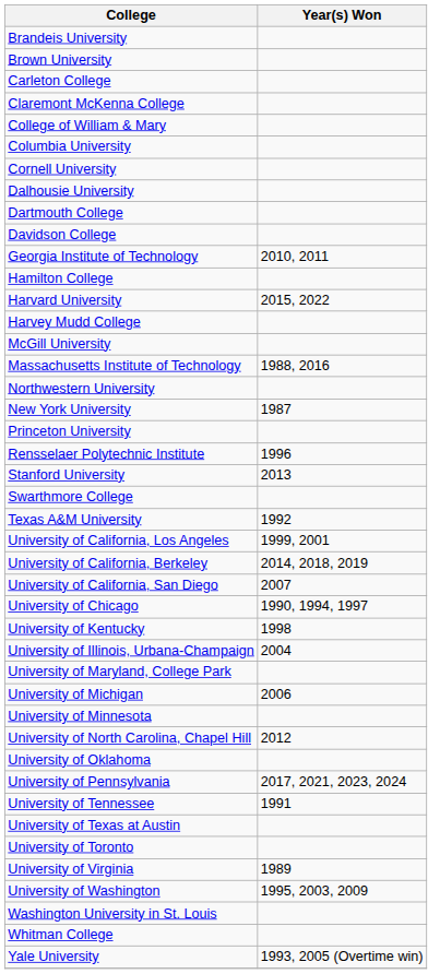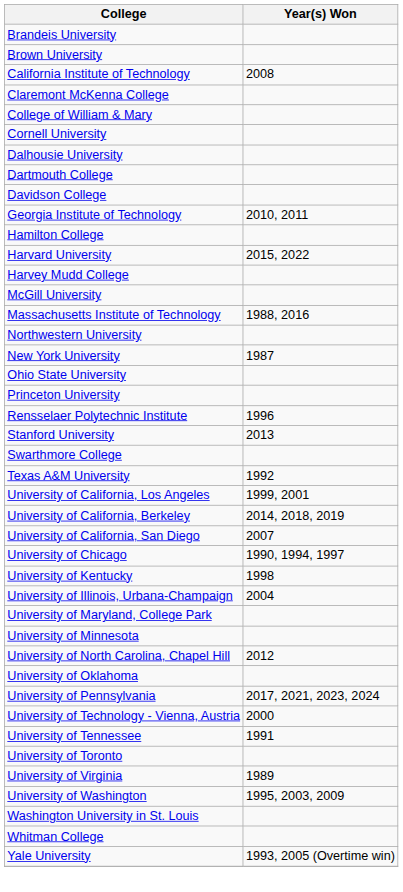+ row: California Institute of Technology | 2008
- row: Carleton College
- row: Columbia University
+ row: Ohio State University
- row: University of Michigan | 2006
+ row: University of Technology - Vienna, Austria | 2000
- row: University of Texas at Austin
